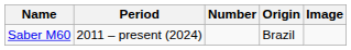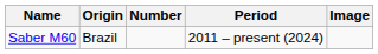columns swapped: Origin <-> Period
